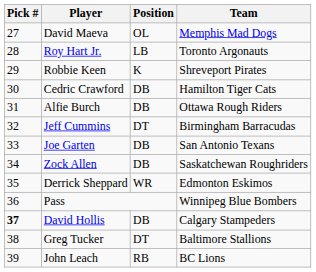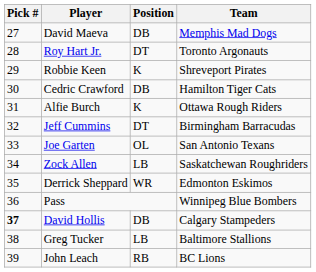David Maeva | Position: OL -> DB
Roy Hart Jr. | Position: LB -> DT
Alfie Burch | Position: DB -> K
Joe Garten | Position: DB -> OL
Zock Allen | Position: DB -> LB
Greg Tucker | Position: DT -> LB
